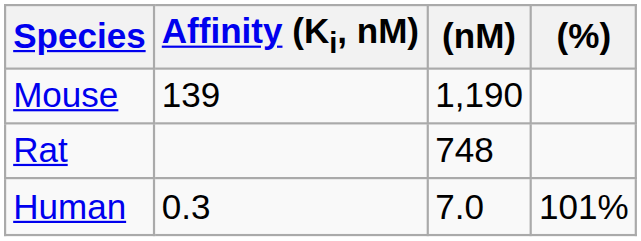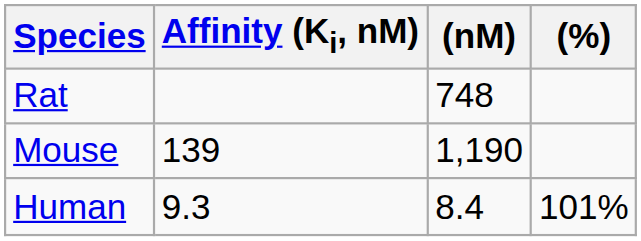rows swapped: Mouse <-> Rat
Human | Affinity (Ki, nM): 0.3 -> 9.3
Human | (nM): 7.0 -> 8.4
